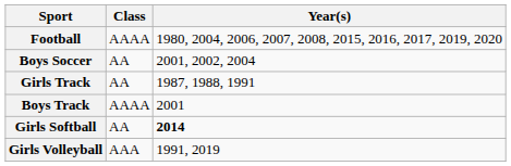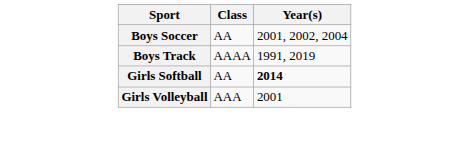- row: Football | AAAA | 1980, 2004, 2006, 2007, 2008, 2015, 2016, 2017, 2019, 2020
- row: Girls Track | AA | 1987, 1988, 1991
Boys Track | Year(s): 2001 -> 1991, 2019
Girls Volleyball | Year(s): 1991, 2019 -> 2001
